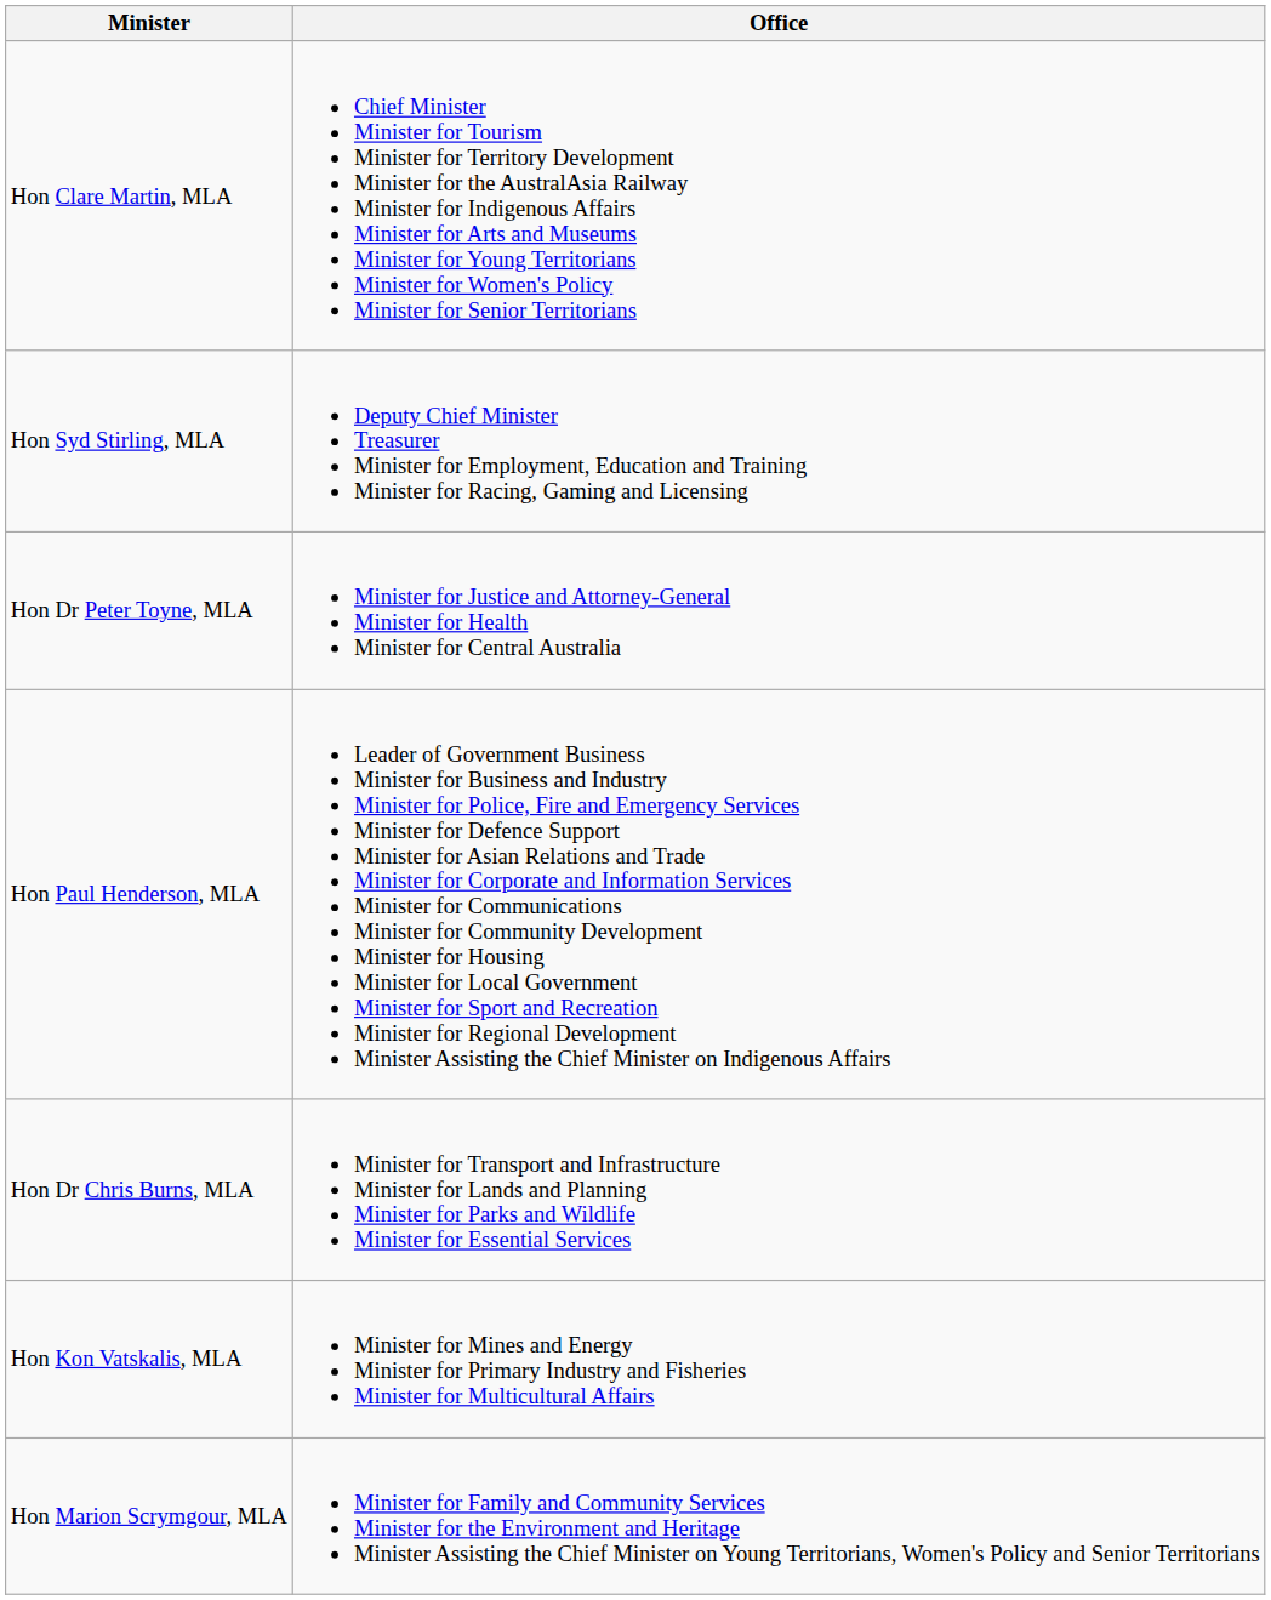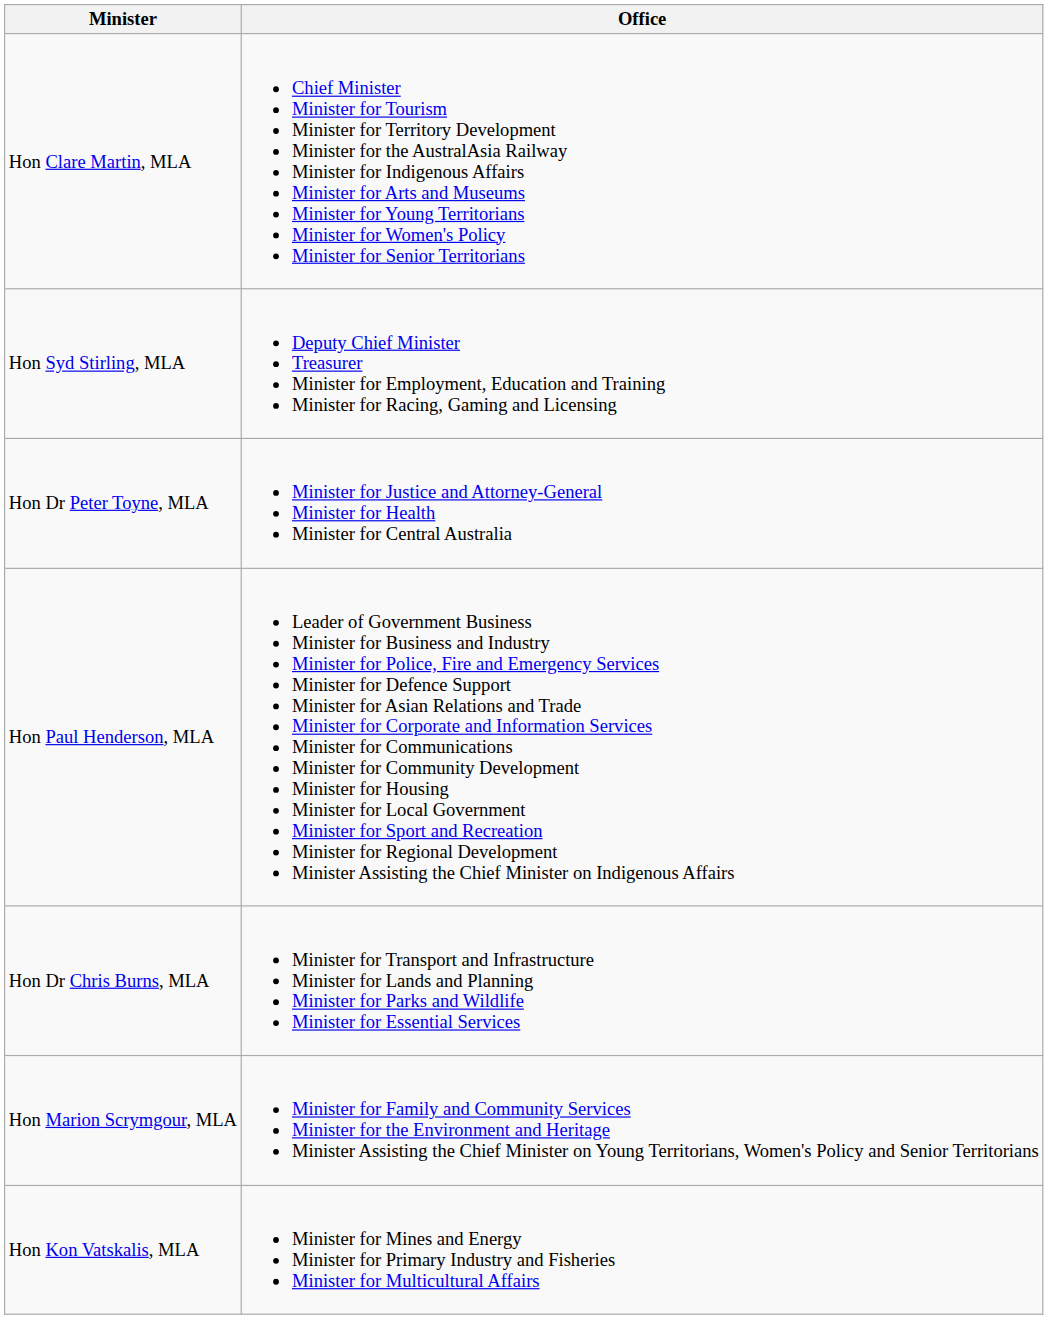rows swapped: Hon Kon Vatskalis, MLA <-> Hon Marion Scrymgour, MLA
